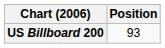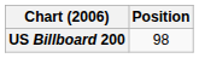US Billboard 200 | Position: 93 -> 98
